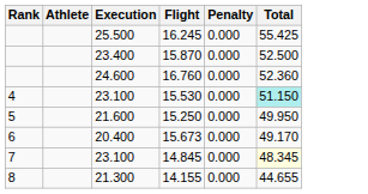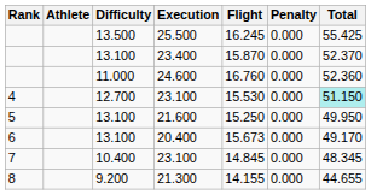+ column: Difficulty | 13.500 | 13.100 | 11.000 | 12.700 | 13.100 | 13.100 | 10.400 | 9.200
23.400 | Total: 52.500 -> 52.370
7 / 23.100 | Total: lightyellow background -> no background
